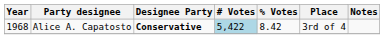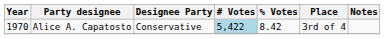Alice A. Capatosto | Year: 1968 -> 1970
Alice A. Capatosto | Designee Party: bold -> normal
